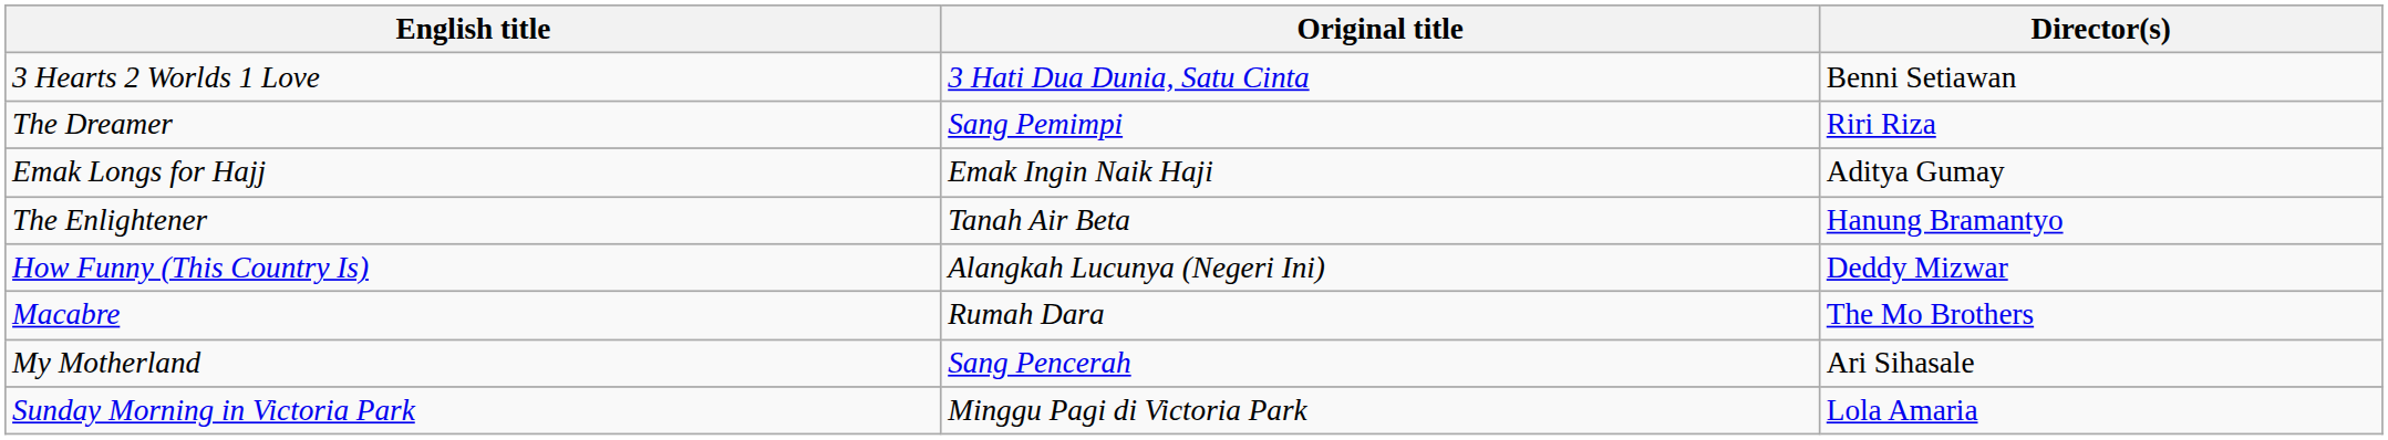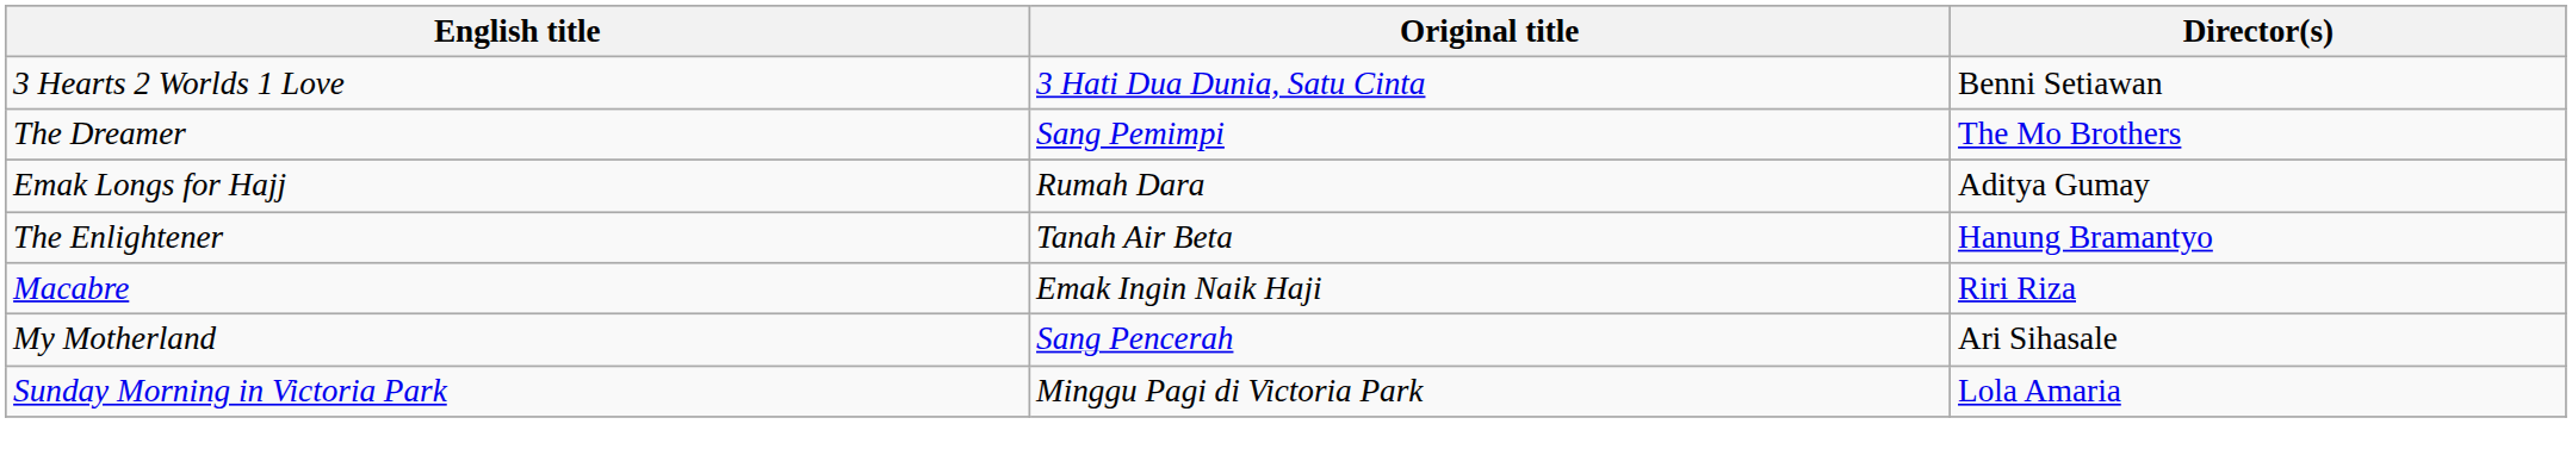The Dreamer | Director(s): Riri Riza -> The Mo Brothers
Emak Longs for Hajj | Original title: Emak Ingin Naik Haji -> Rumah Dara
- row: How Funny (This Country Is) | Alangkah Lucunya (Negeri Ini) | Deddy Mizwar
Macabre | Original title: Rumah Dara -> Emak Ingin Naik Haji
Macabre | Director(s): The Mo Brothers -> Riri Riza
